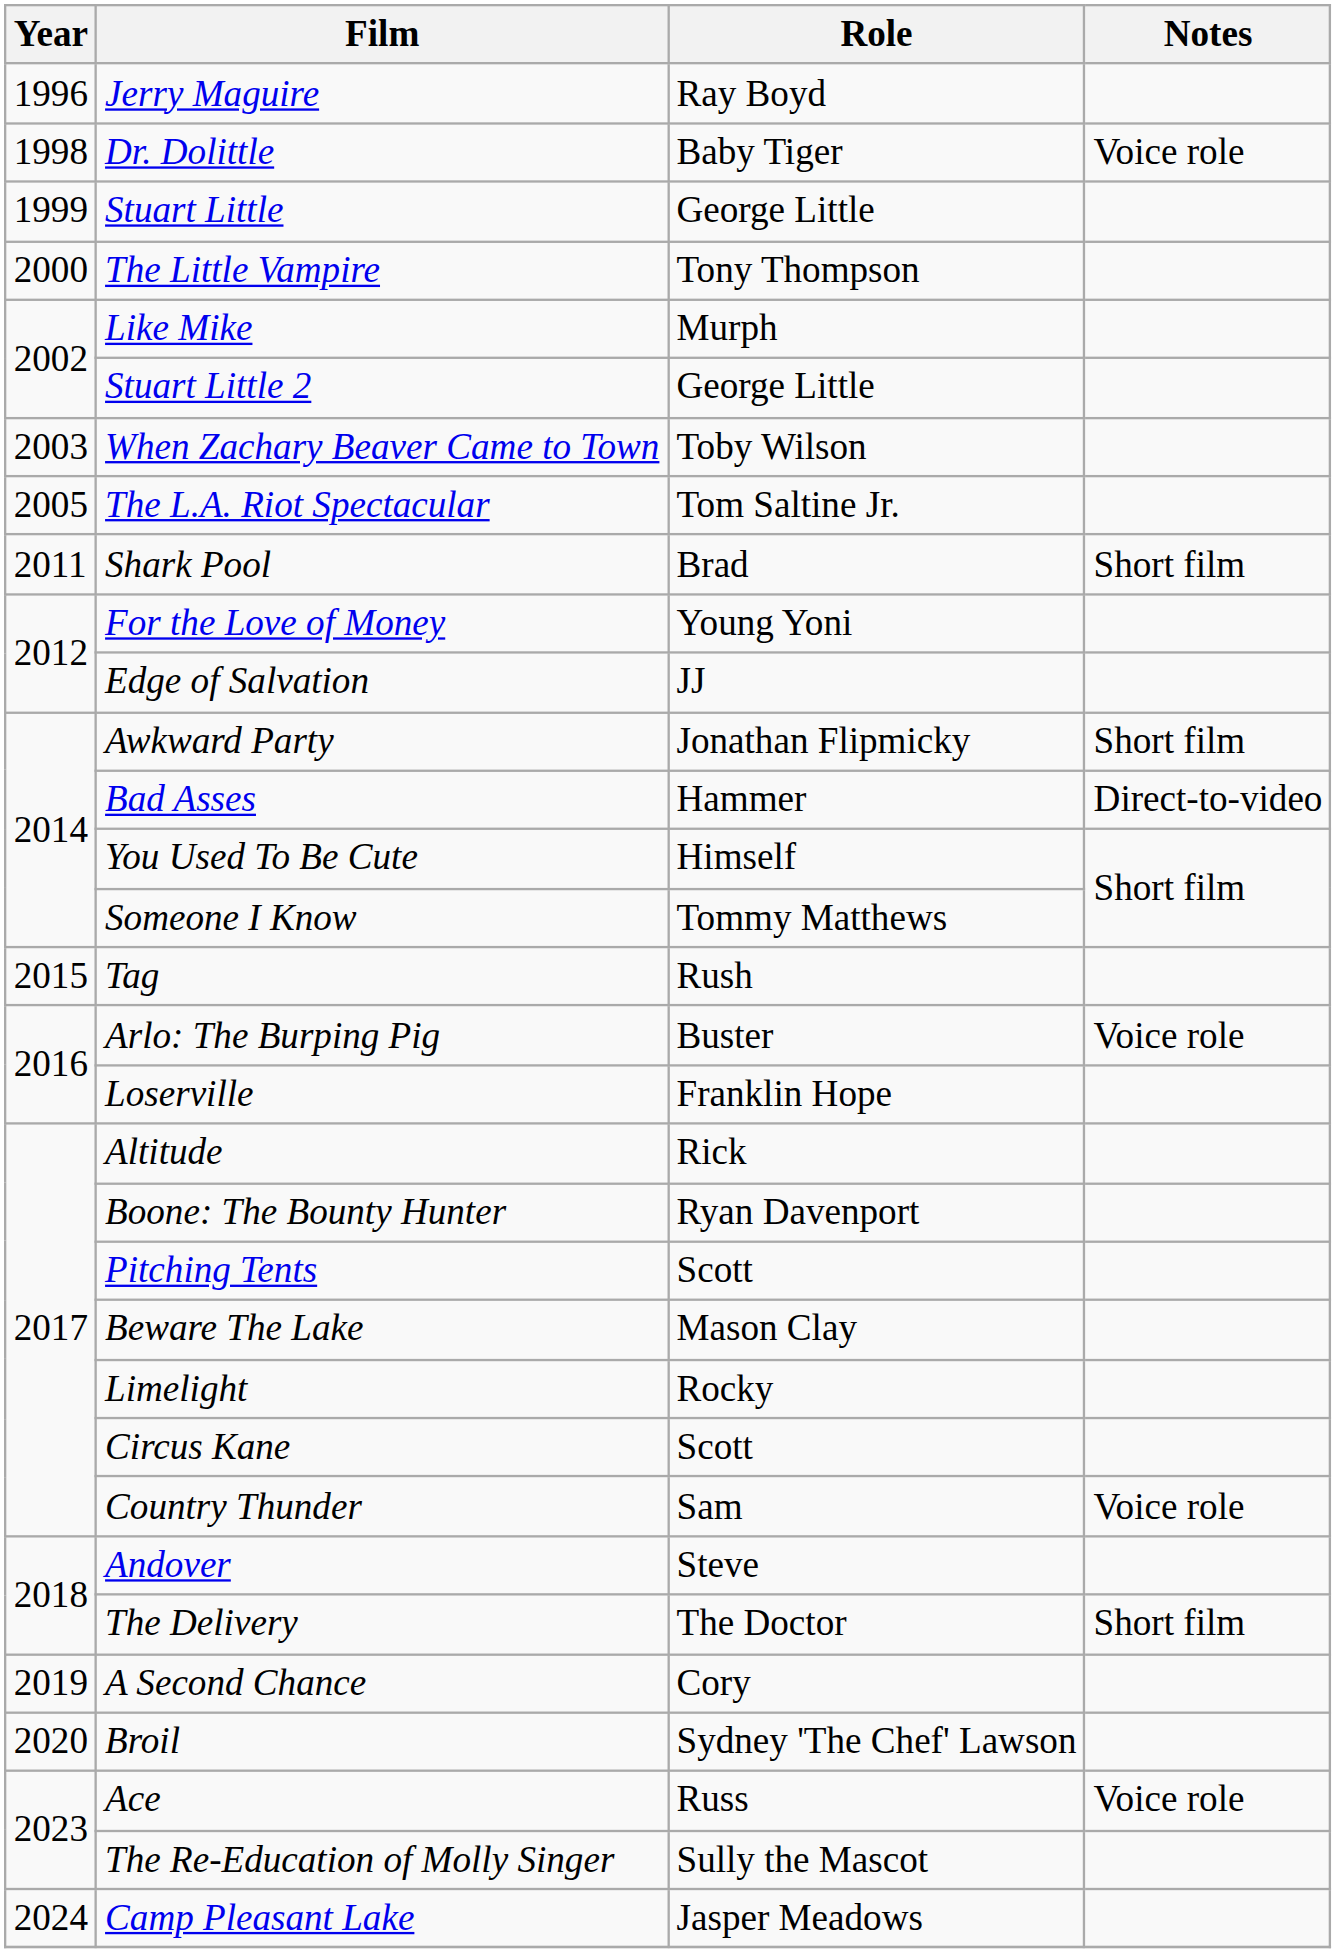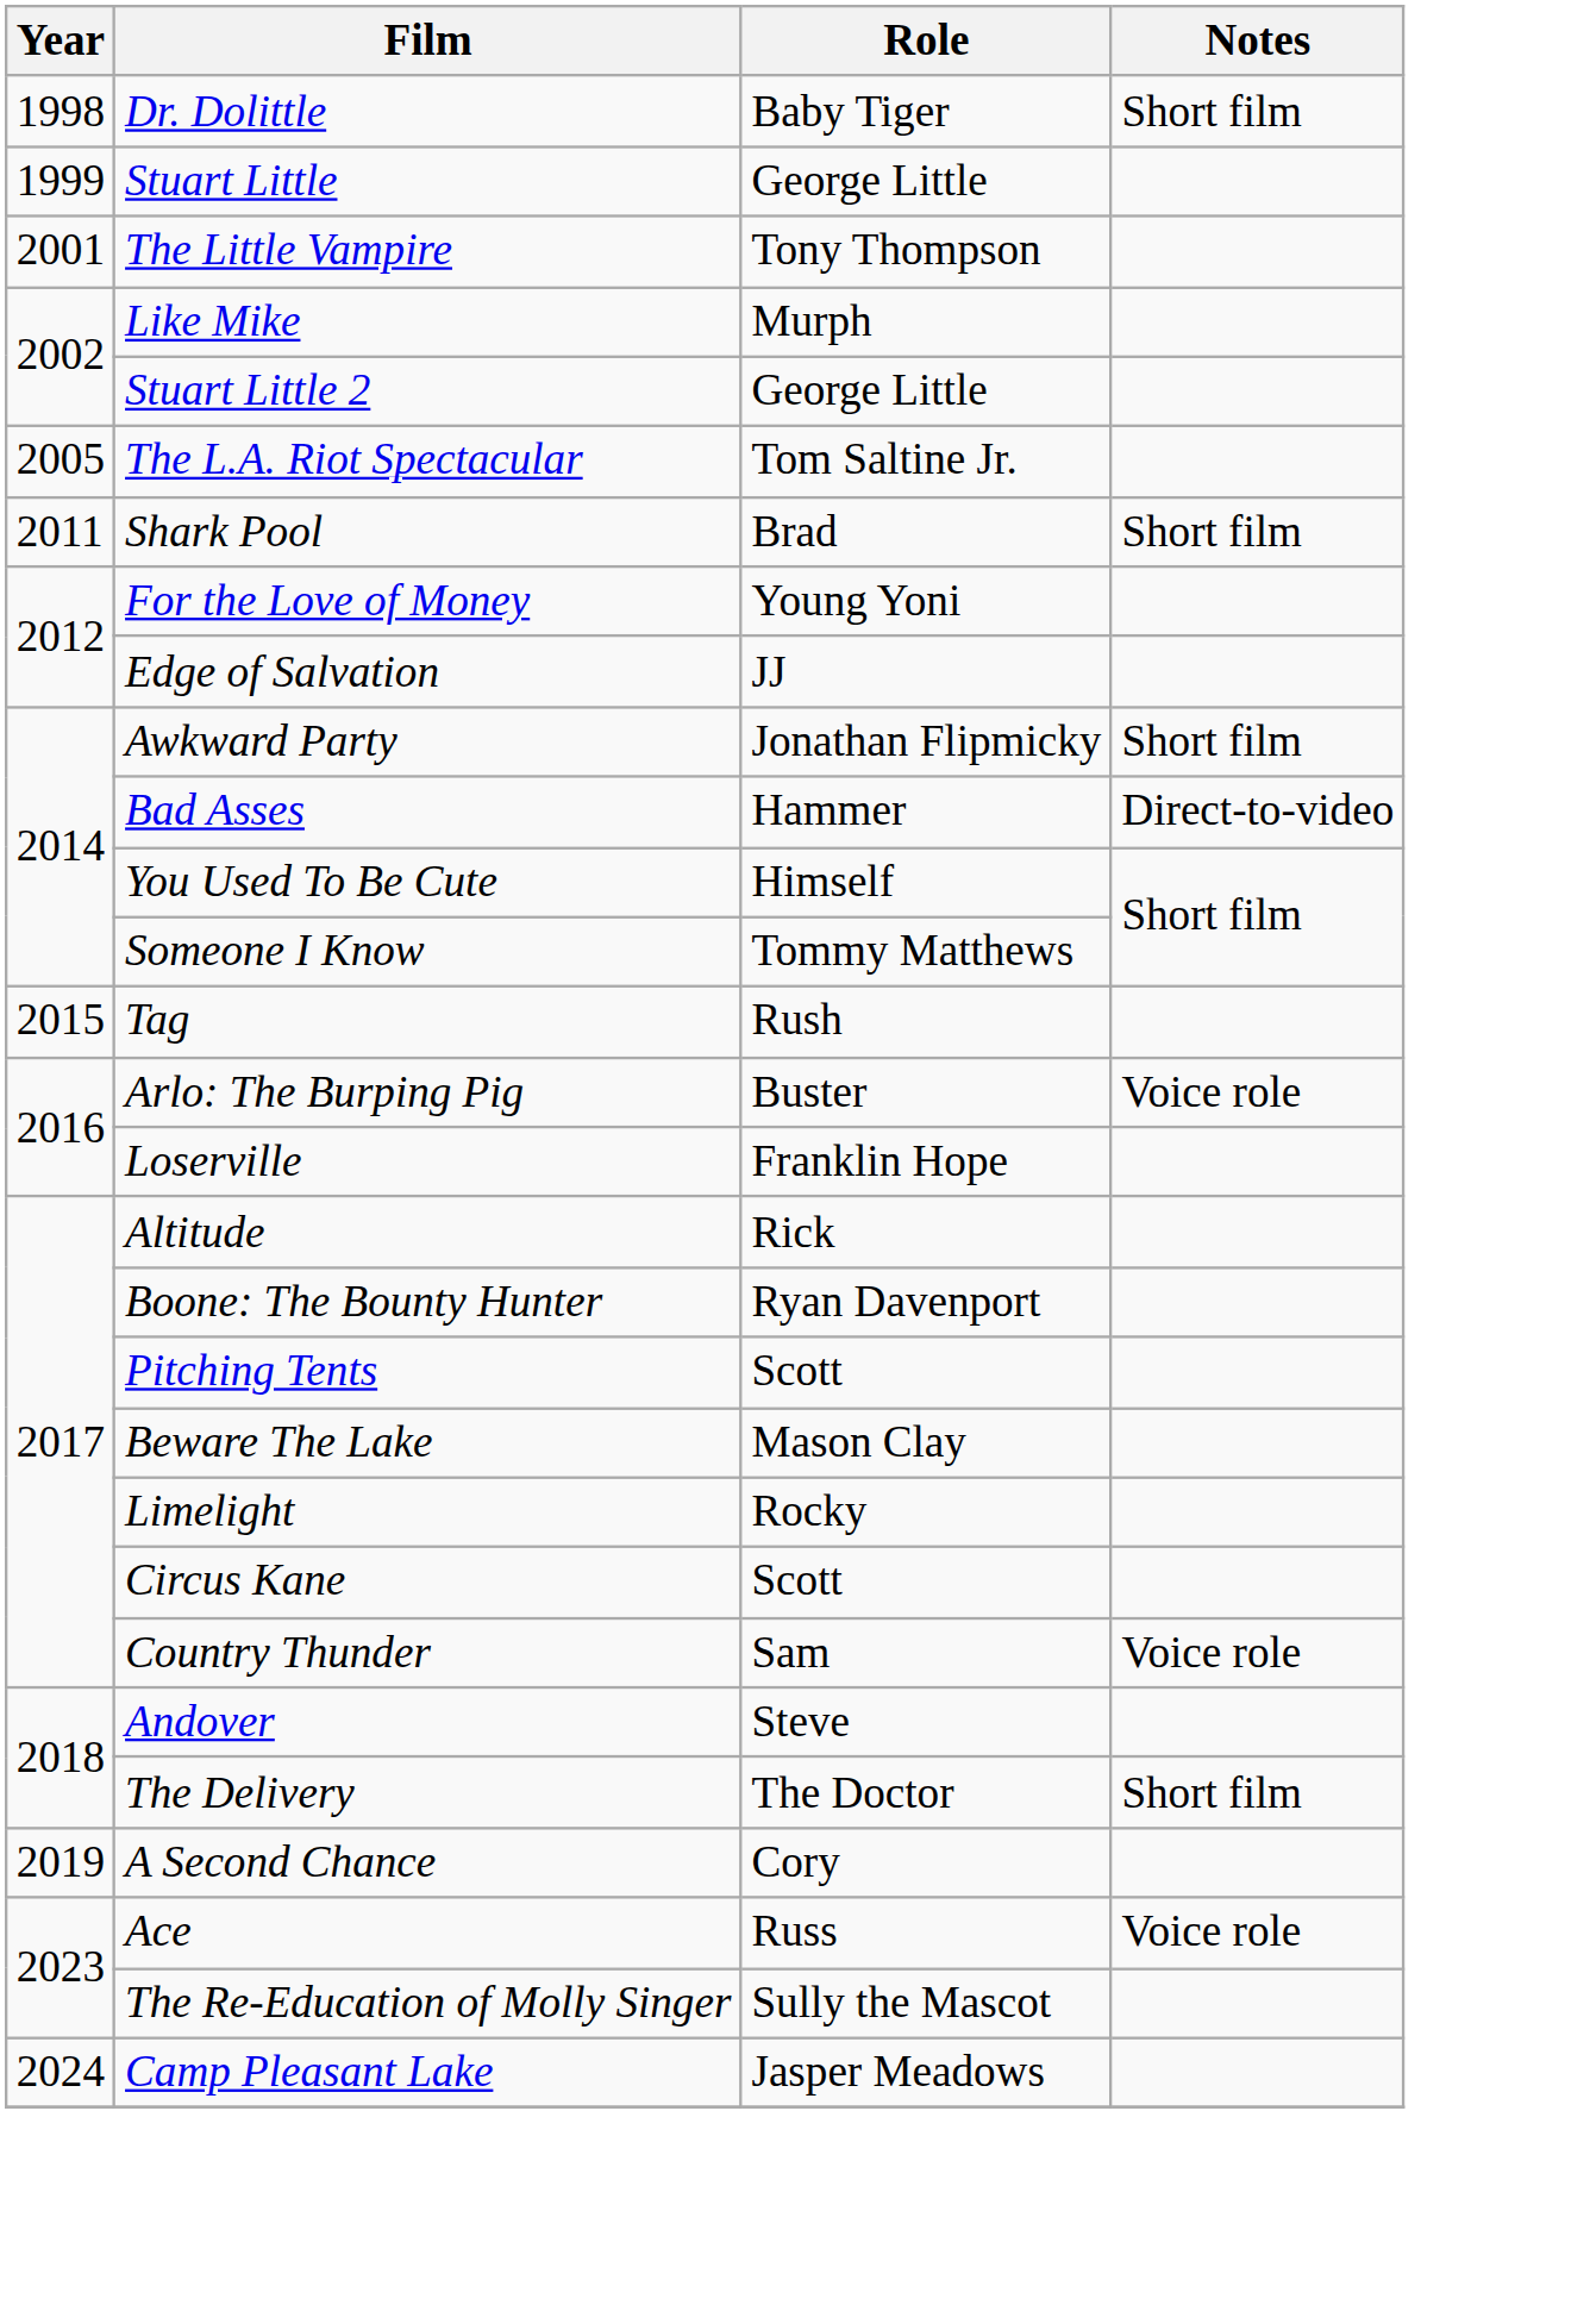- row: 1996 | Jerry Maguire | Ray Boyd
Dr. Dolittle | Notes: Voice role -> Short film
The Little Vampire | Year: 2000 -> 2001
- row: 2003 | When Zachary Beaver Came to Town | Toby Wilson
- row: 2020 | Broil | Sydney 'The Chef' Lawson
